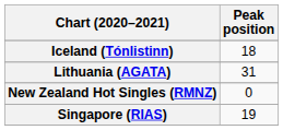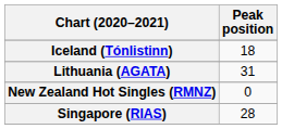Singapore (RIAS) | Peak position: 19 -> 28
